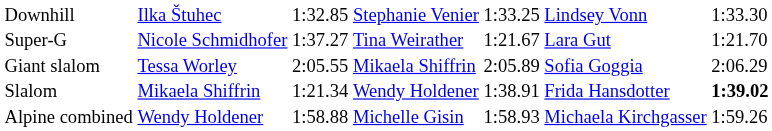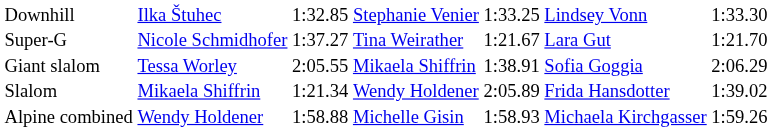Giant slalom | column 5: 2:05.89 -> 1:38.91
Slalom | column 5: 1:38.91 -> 2:05.89
Slalom | column 7: bold -> normal
